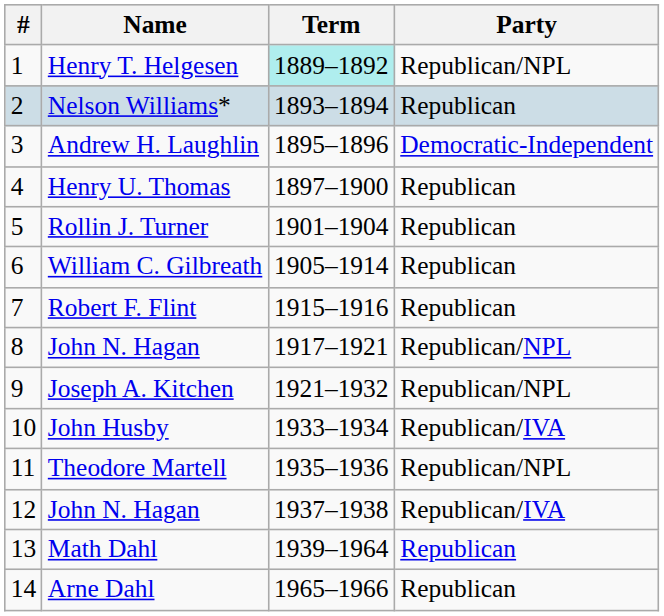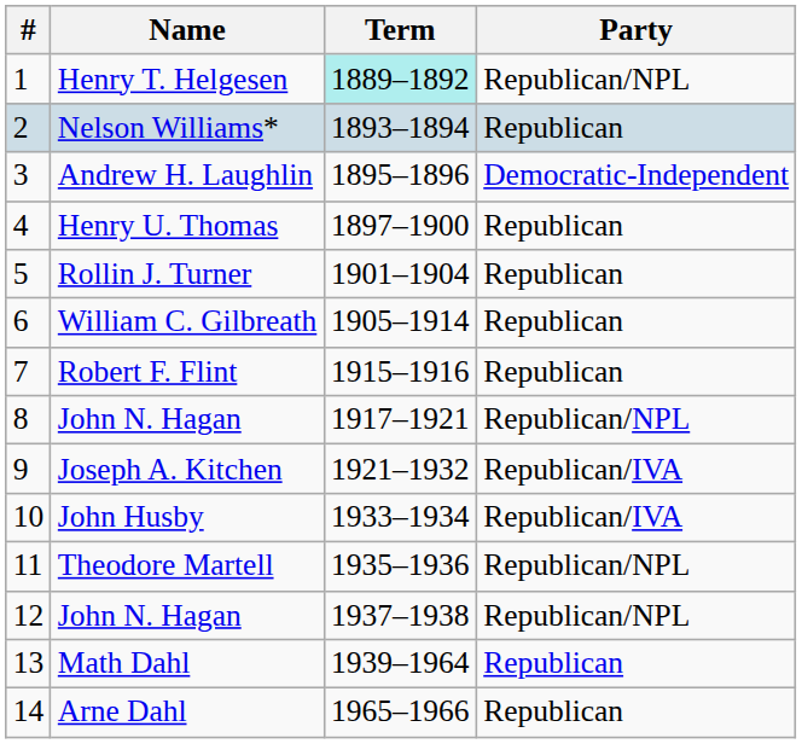Joseph A. Kitchen | Party: Republican/NPL -> Republican/IVA
12 / John N. Hagan | Party: Republican/IVA -> Republican/NPL
